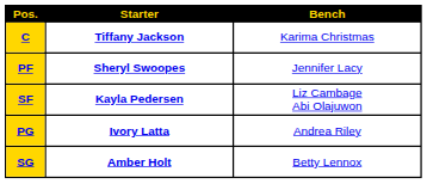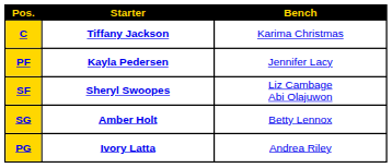PF | Starter: Sheryl Swoopes -> Kayla Pedersen
SF | Starter: Kayla Pedersen -> Sheryl Swoopes
rows swapped: SG <-> PG
